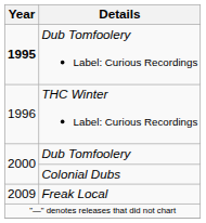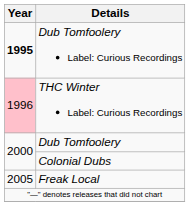THC Winter Label: Curious Recordings | Year: no background -> pink background
Freak Local | Year: 2009 -> 2005
